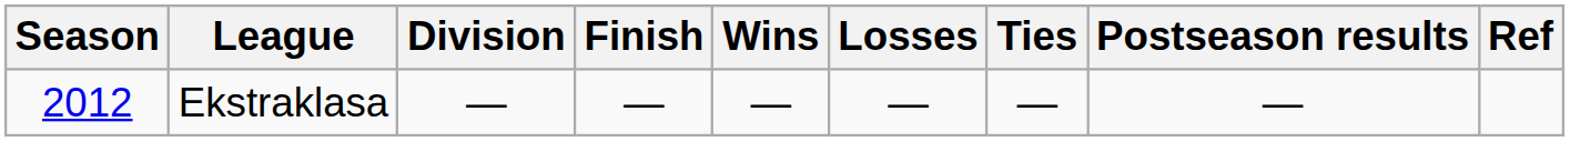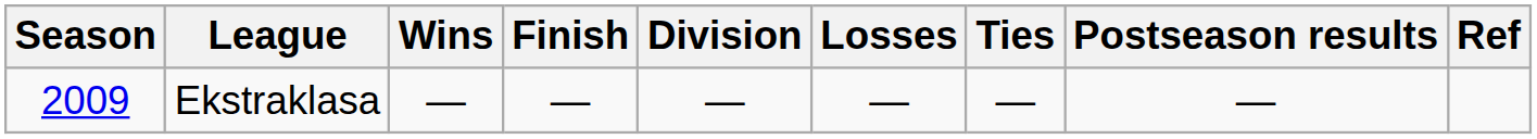columns swapped: Division <-> Wins
Ekstraklasa | Season: 2012 -> 2009
